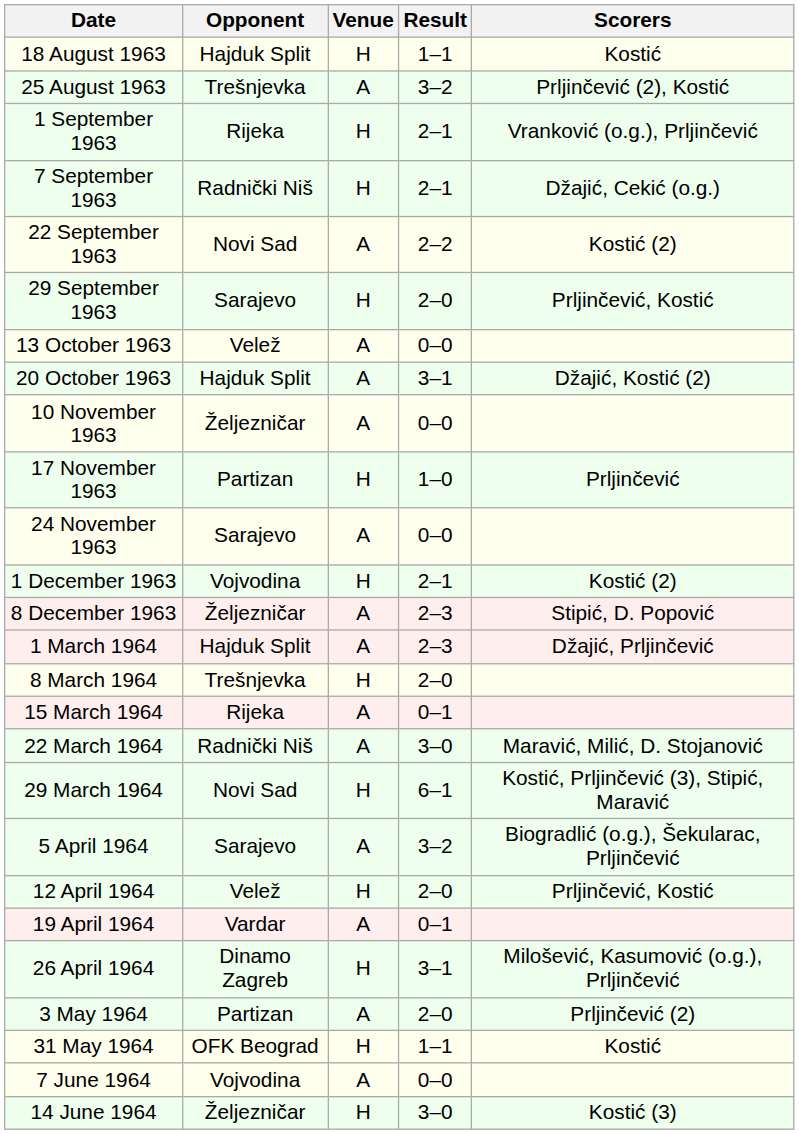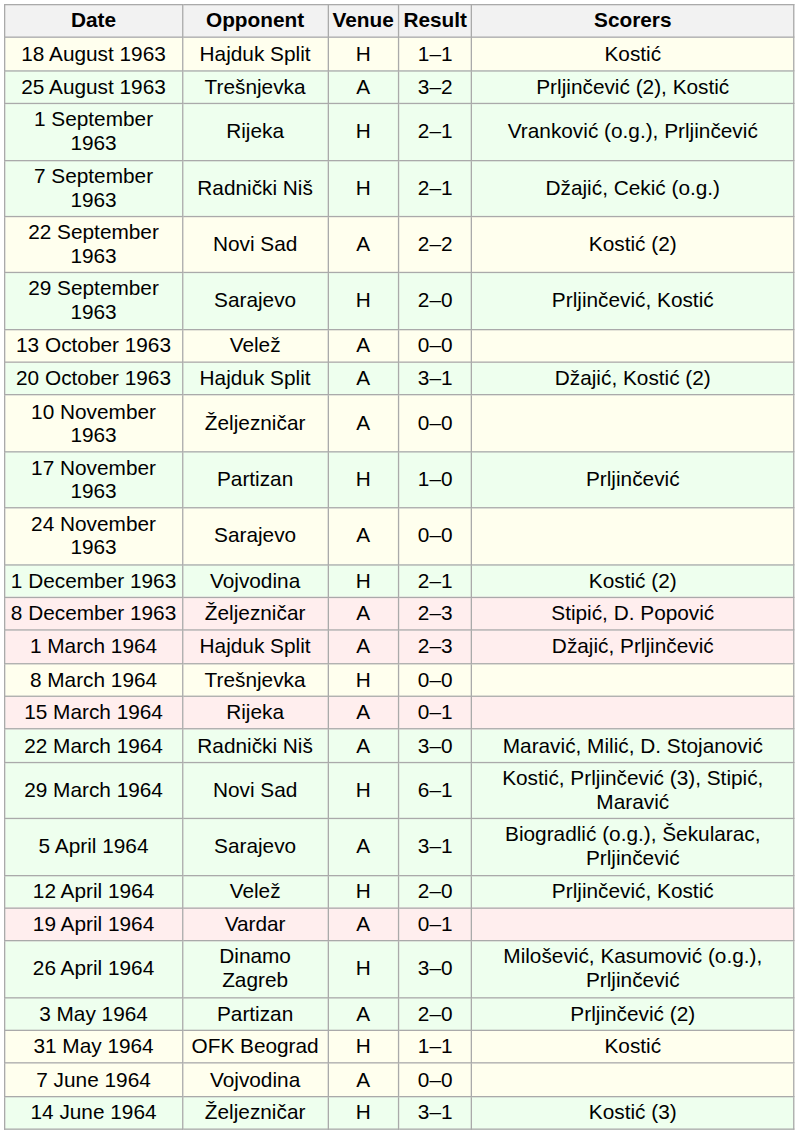8 March 1964 | Result: 2–0 -> 0–0
5 April 1964 | Result: 3–2 -> 3–1
26 April 1964 | Result: 3–1 -> 3–0
14 June 1964 | Result: 3–0 -> 3–1
